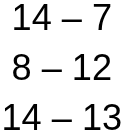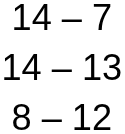rows swapped: 8 – 12 <-> 14 – 13
